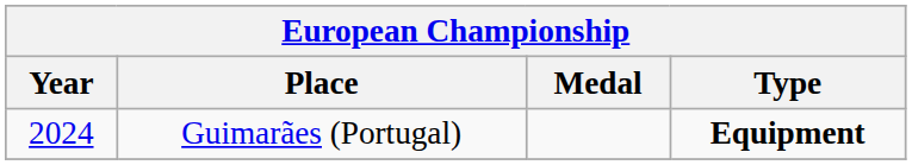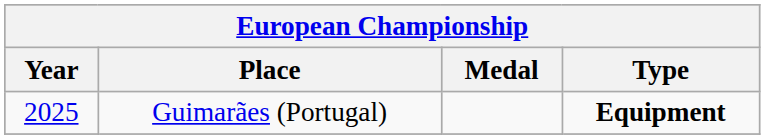Guimarães (Portugal) | Year: 2024 -> 2025
